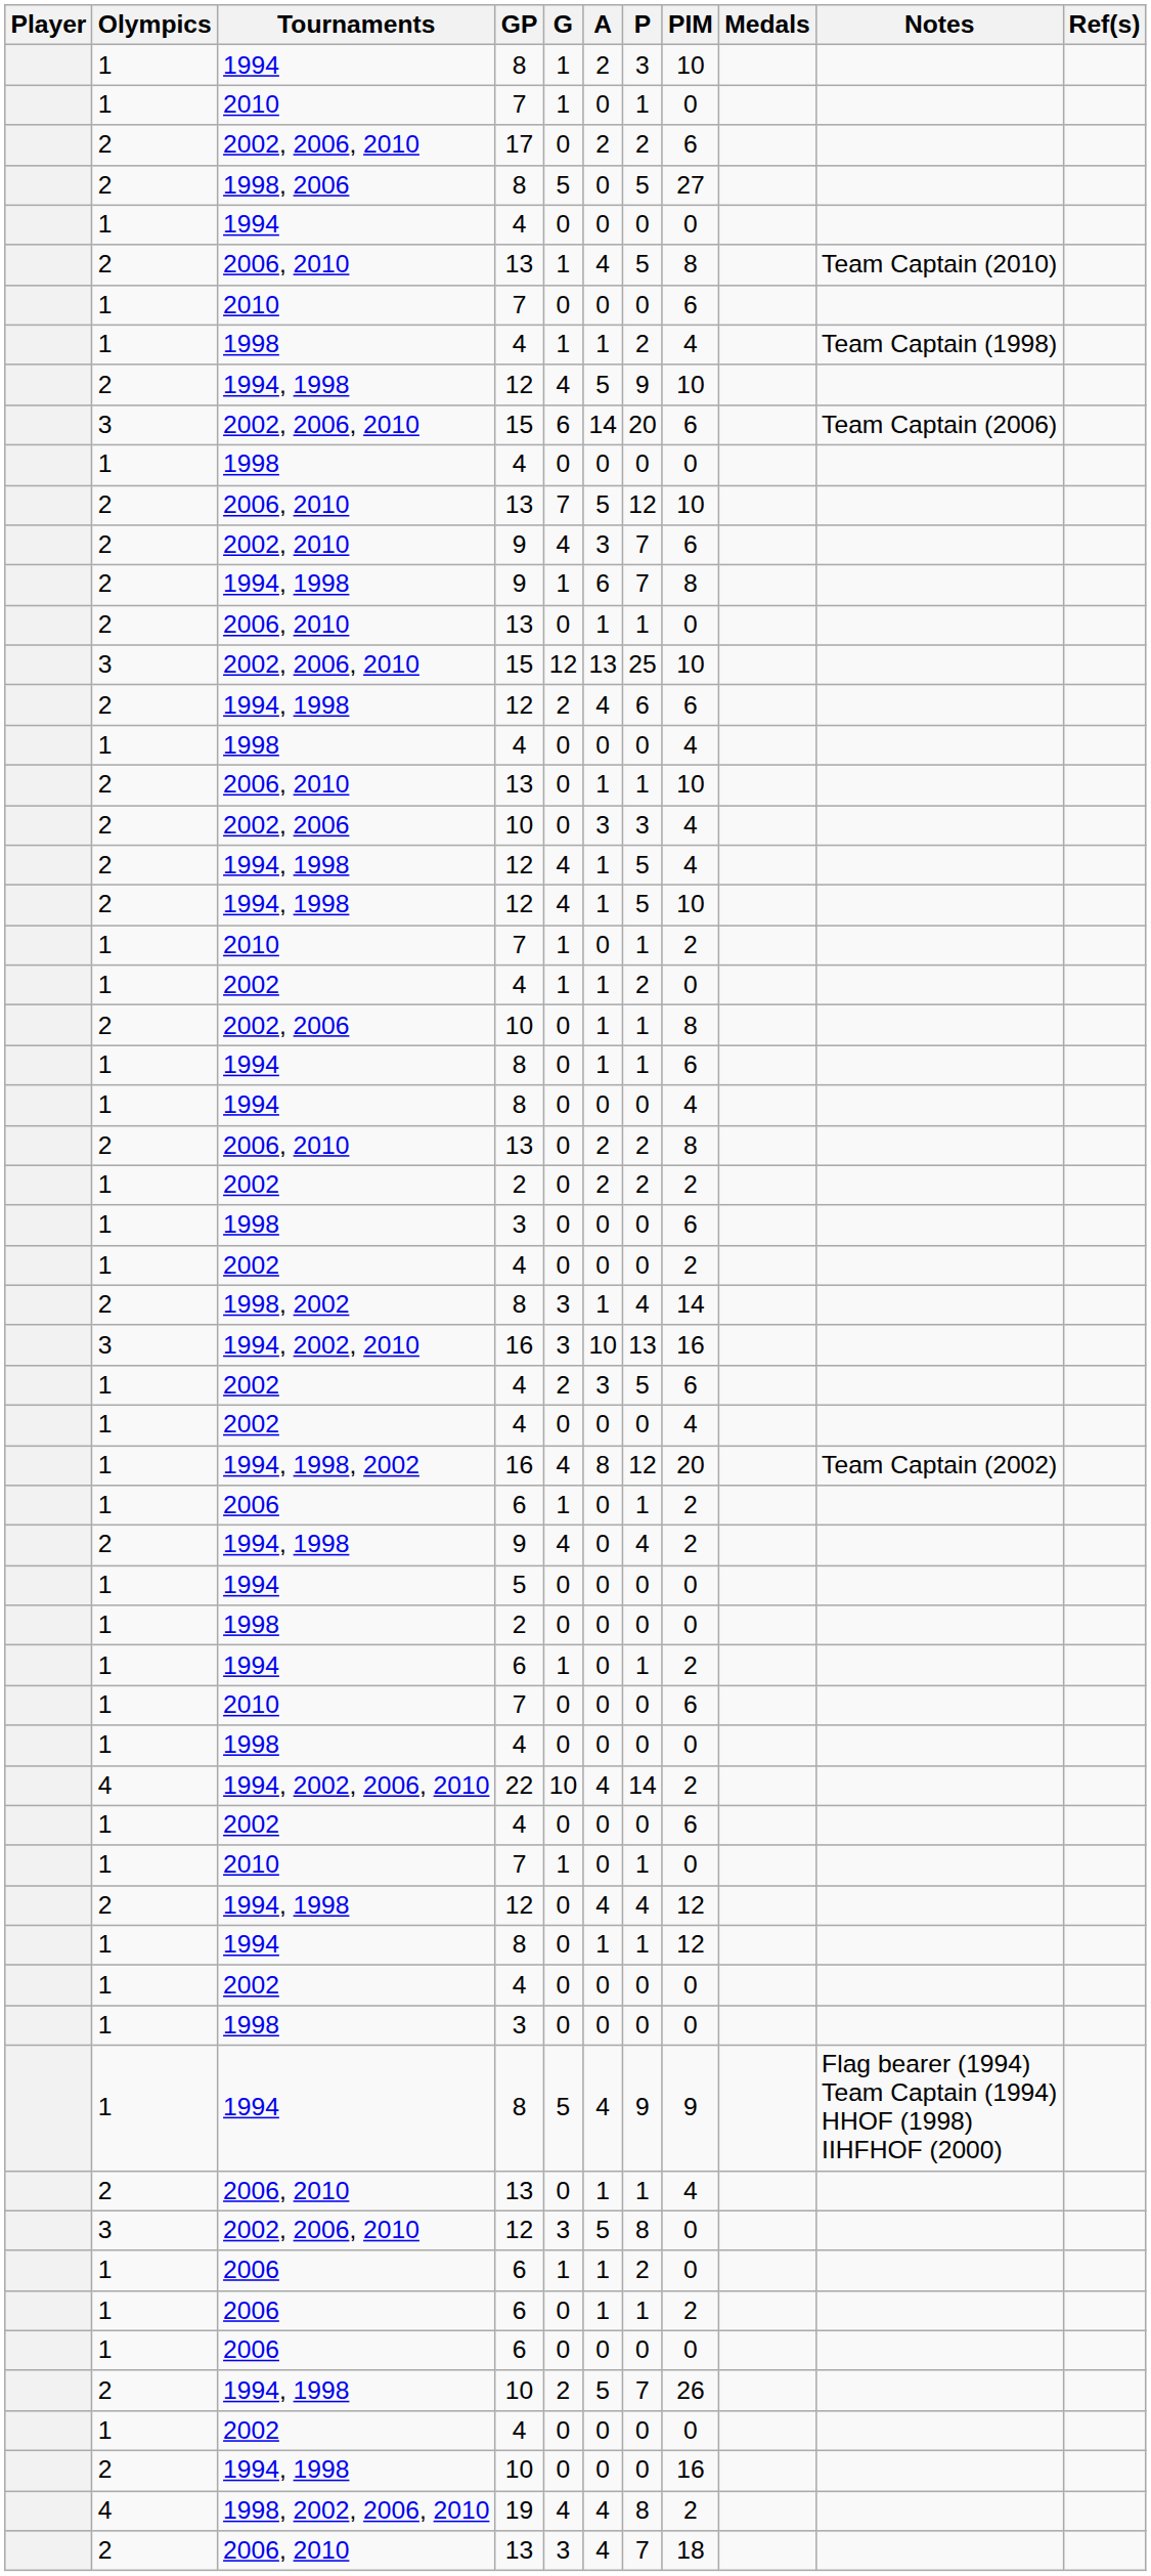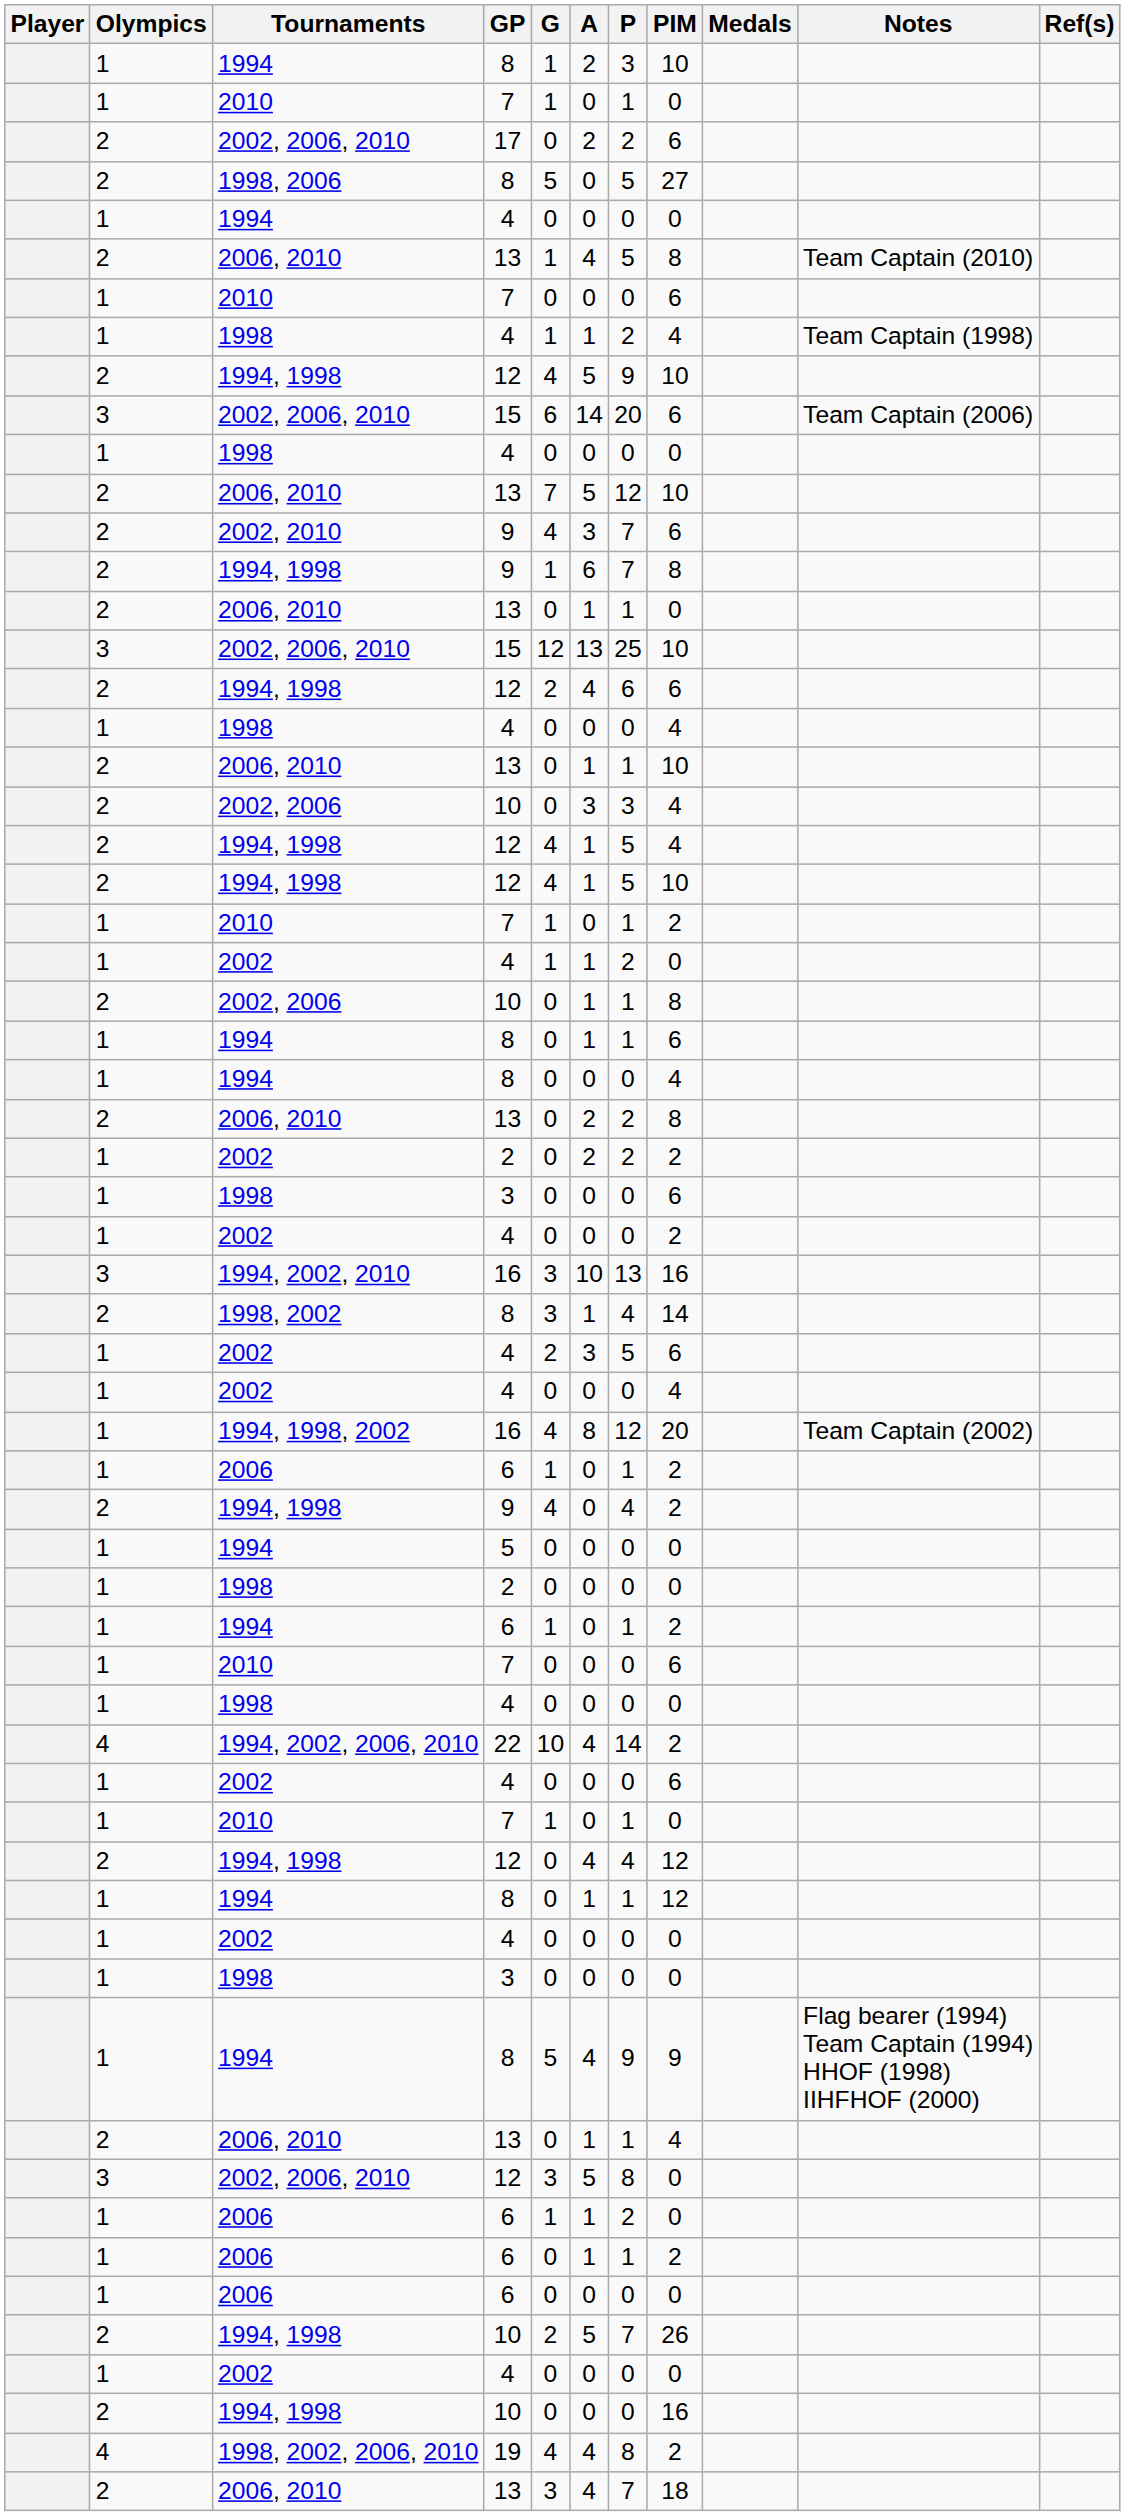rows swapped: 1994, 2002, 2010 <-> 1998, 2002
